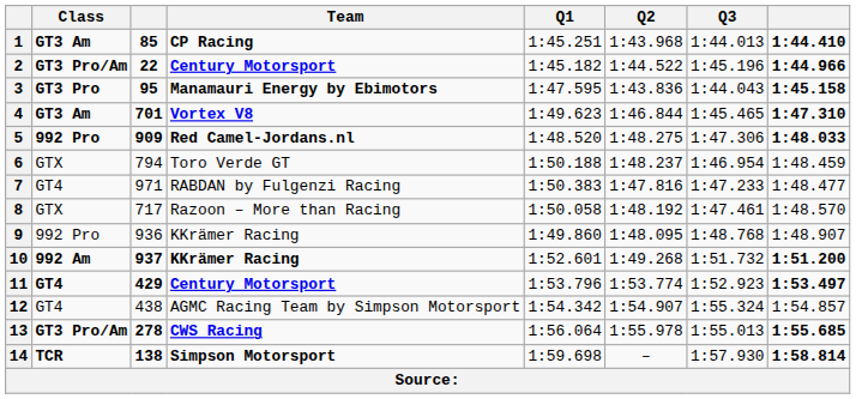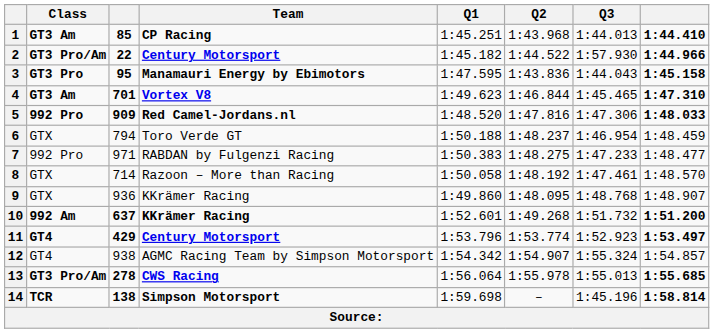2 | Q3: 1:45.196 -> 1:57.930
5 | Q2: 1:48.275 -> 1:47.816
7 | Class: GT4 -> 992 Pro
7 | Q2: 1:47.816 -> 1:48.275
8 | column 3: 717 -> 714
9 | Class: 992 Pro -> GTX
10 | column 3: 937 -> 637
12 | column 3: 438 -> 938
14 | Q3: 1:57.930 -> 1:45.196
